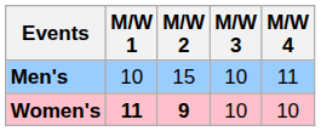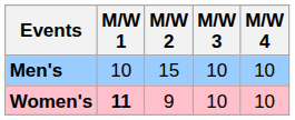Men's | M/W 4: 11 -> 10
Women's | M/W 2: bold -> normal
